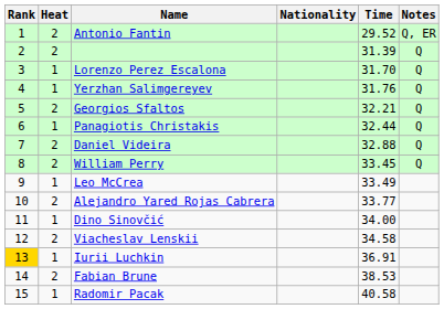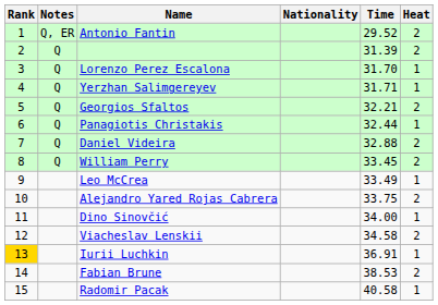columns swapped: Heat <-> Notes
Yerzhan Salimgereyev | Time: 31.76 -> 31.71
Alejandro Yared Rojas Cabrera | Time: 33.77 -> 33.75
